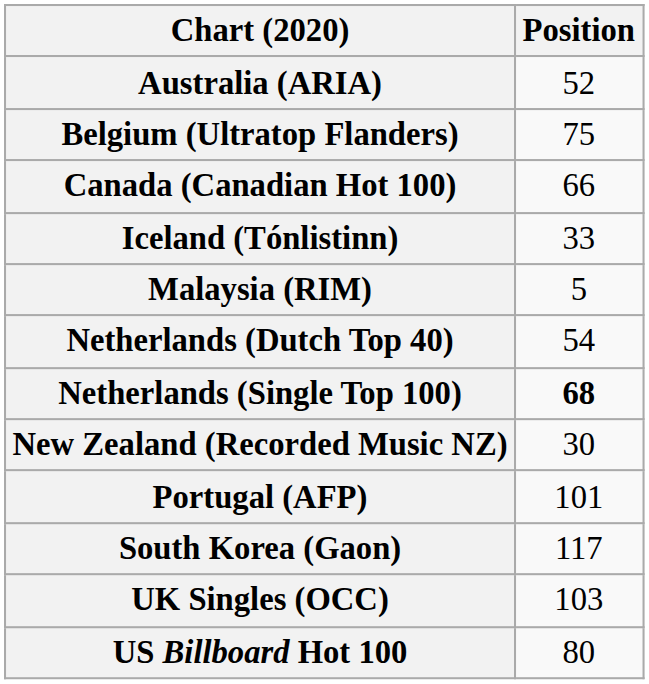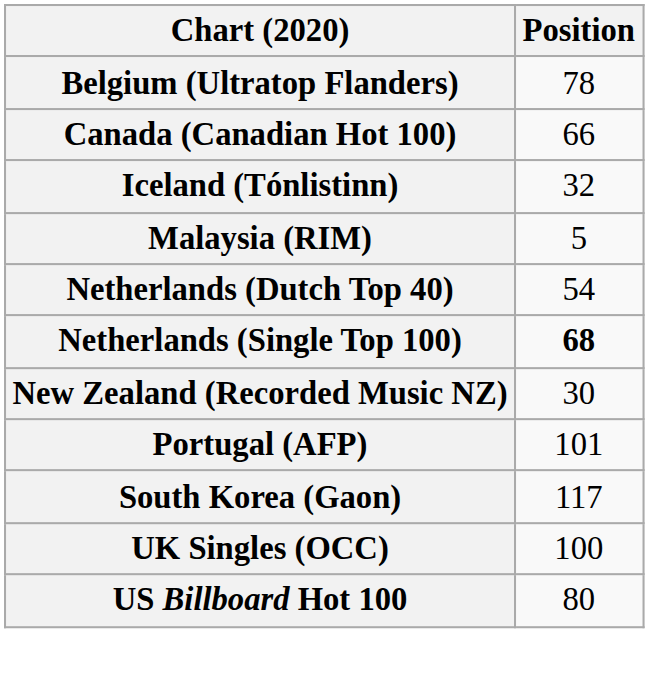- row: Australia (ARIA) | 52
Belgium (Ultratop Flanders) | Position: 75 -> 78
Iceland (Tónlistinn) | Position: 33 -> 32
UK Singles (OCC) | Position: 103 -> 100
